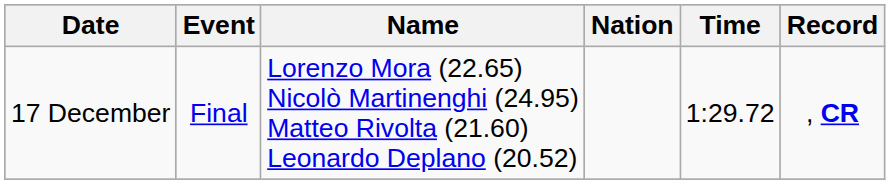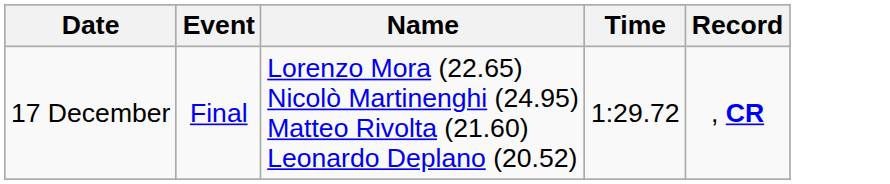- column: Nation
